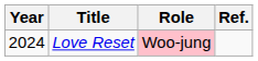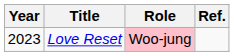Love Reset | Year: 2024 -> 2023
